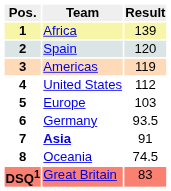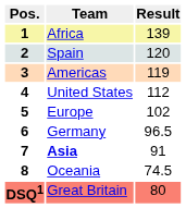5 | Result: 103 -> 102
6 | Result: 93.5 -> 96.5
DSQ1 | Result: 83 -> 80
